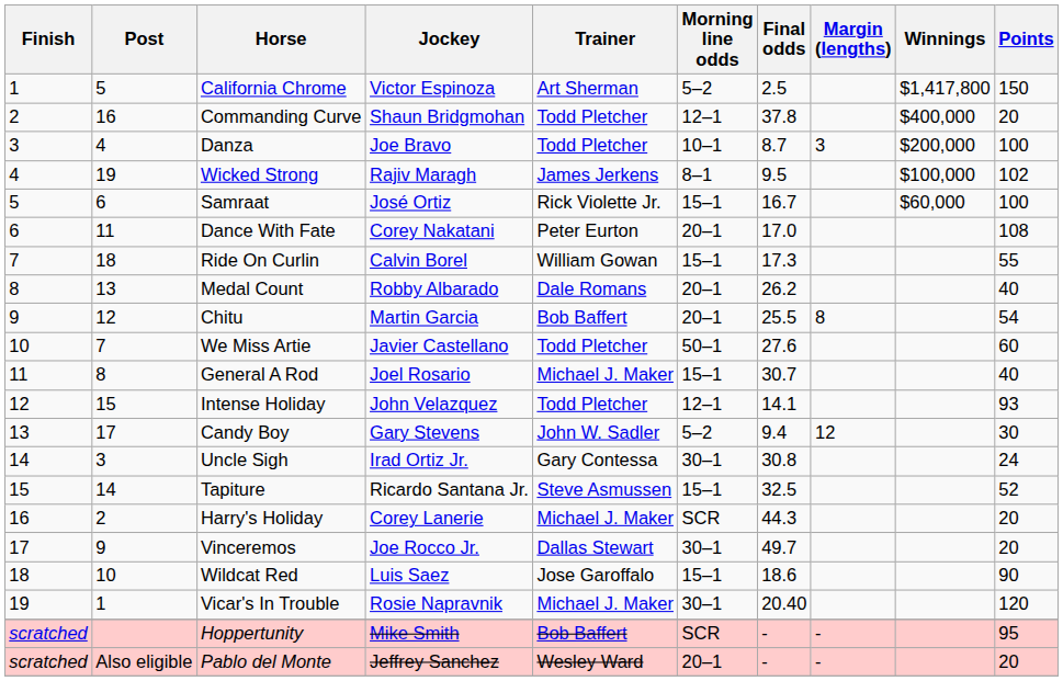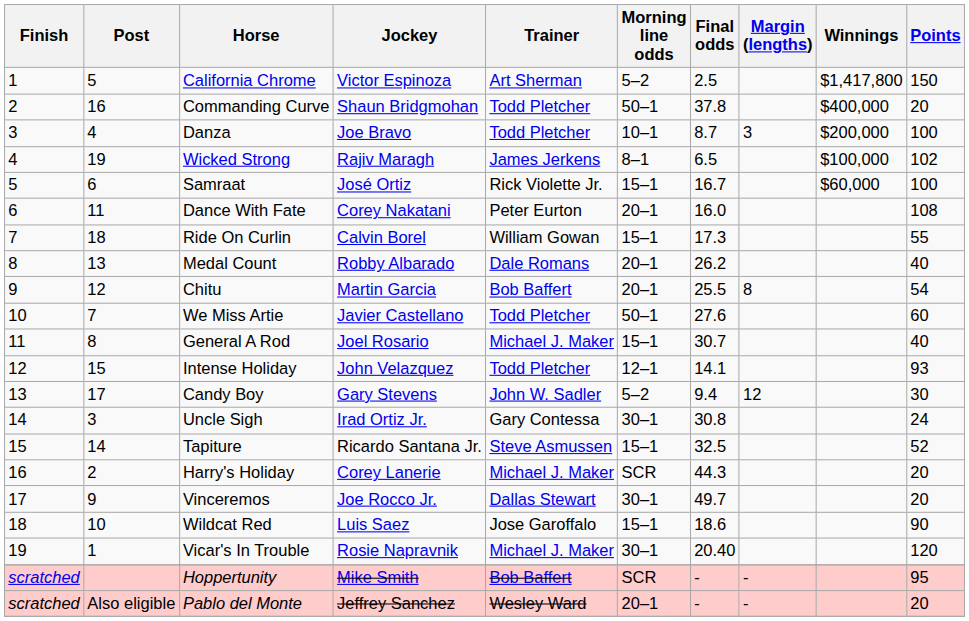Commanding Curve | Morning line odds: 12–1 -> 50–1
Wicked Strong | Final odds: 9.5 -> 6.5
Dance With Fate | Final odds: 17.0 -> 16.0
